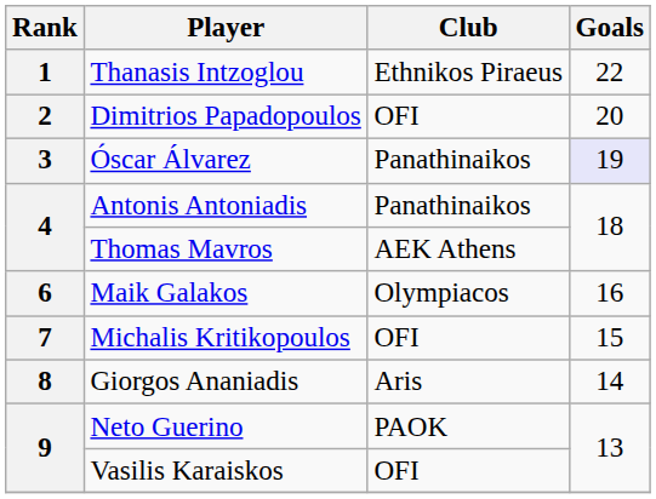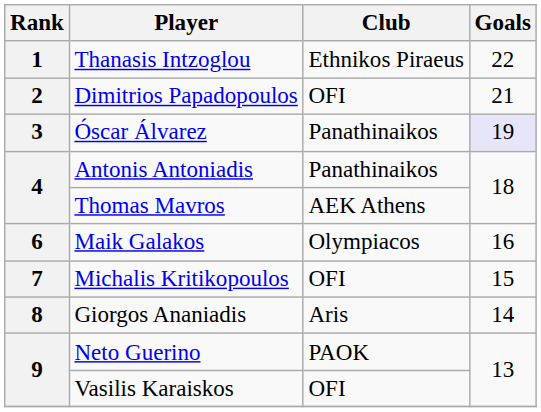Dimitrios Papadopoulos | Goals: 20 -> 21
